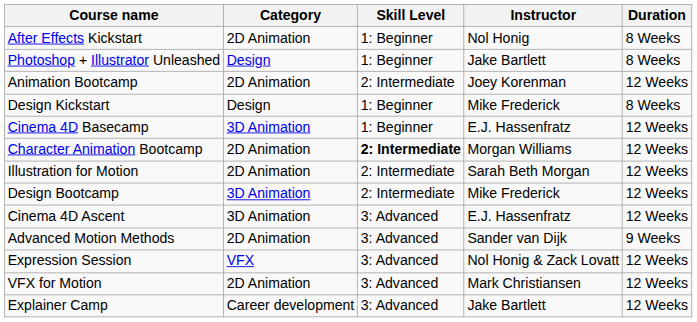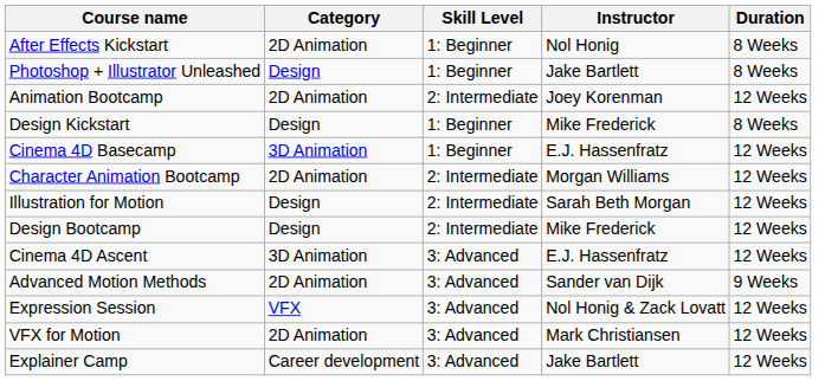Character Animation Bootcamp | Skill Level: bold -> normal
Illustration for Motion | Category: 2D Animation -> Design
Design Bootcamp | Category: 3D Animation -> Design
